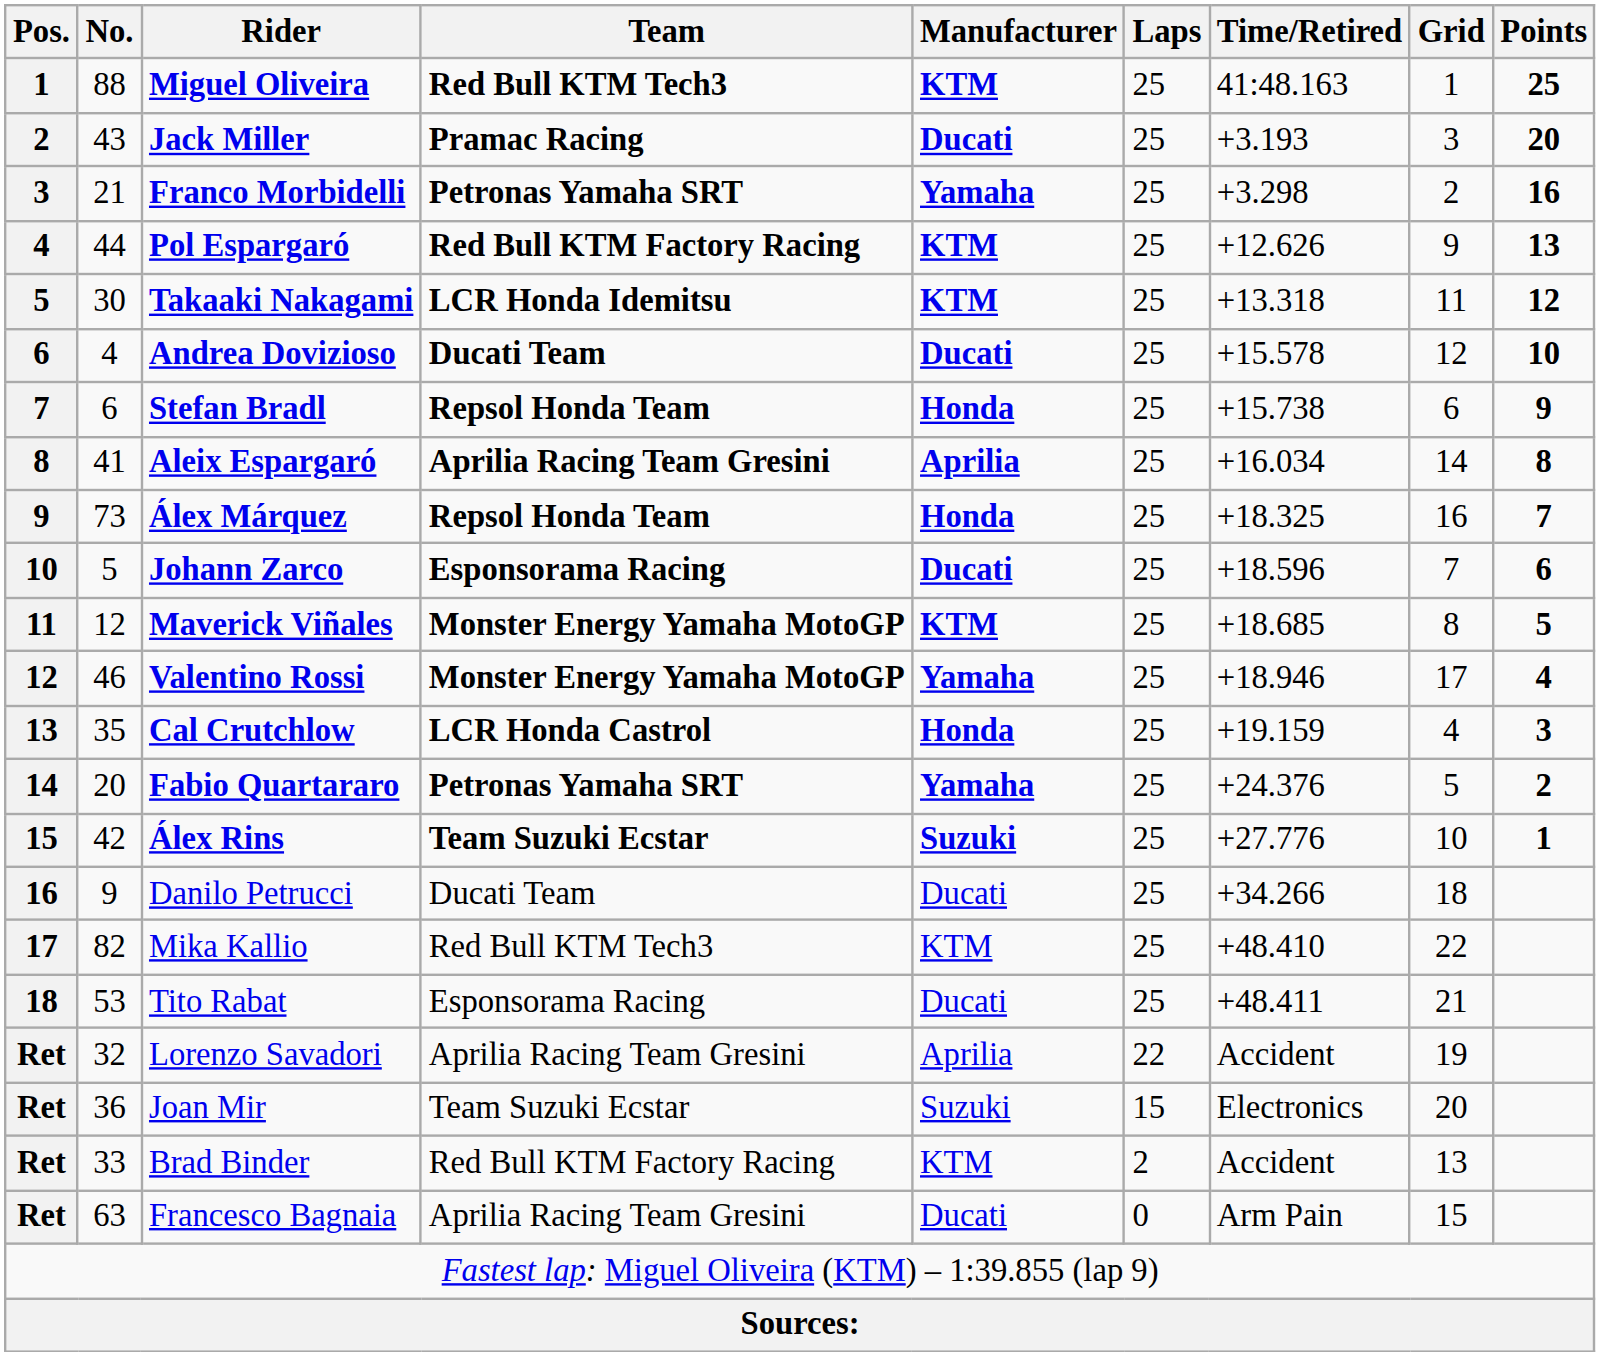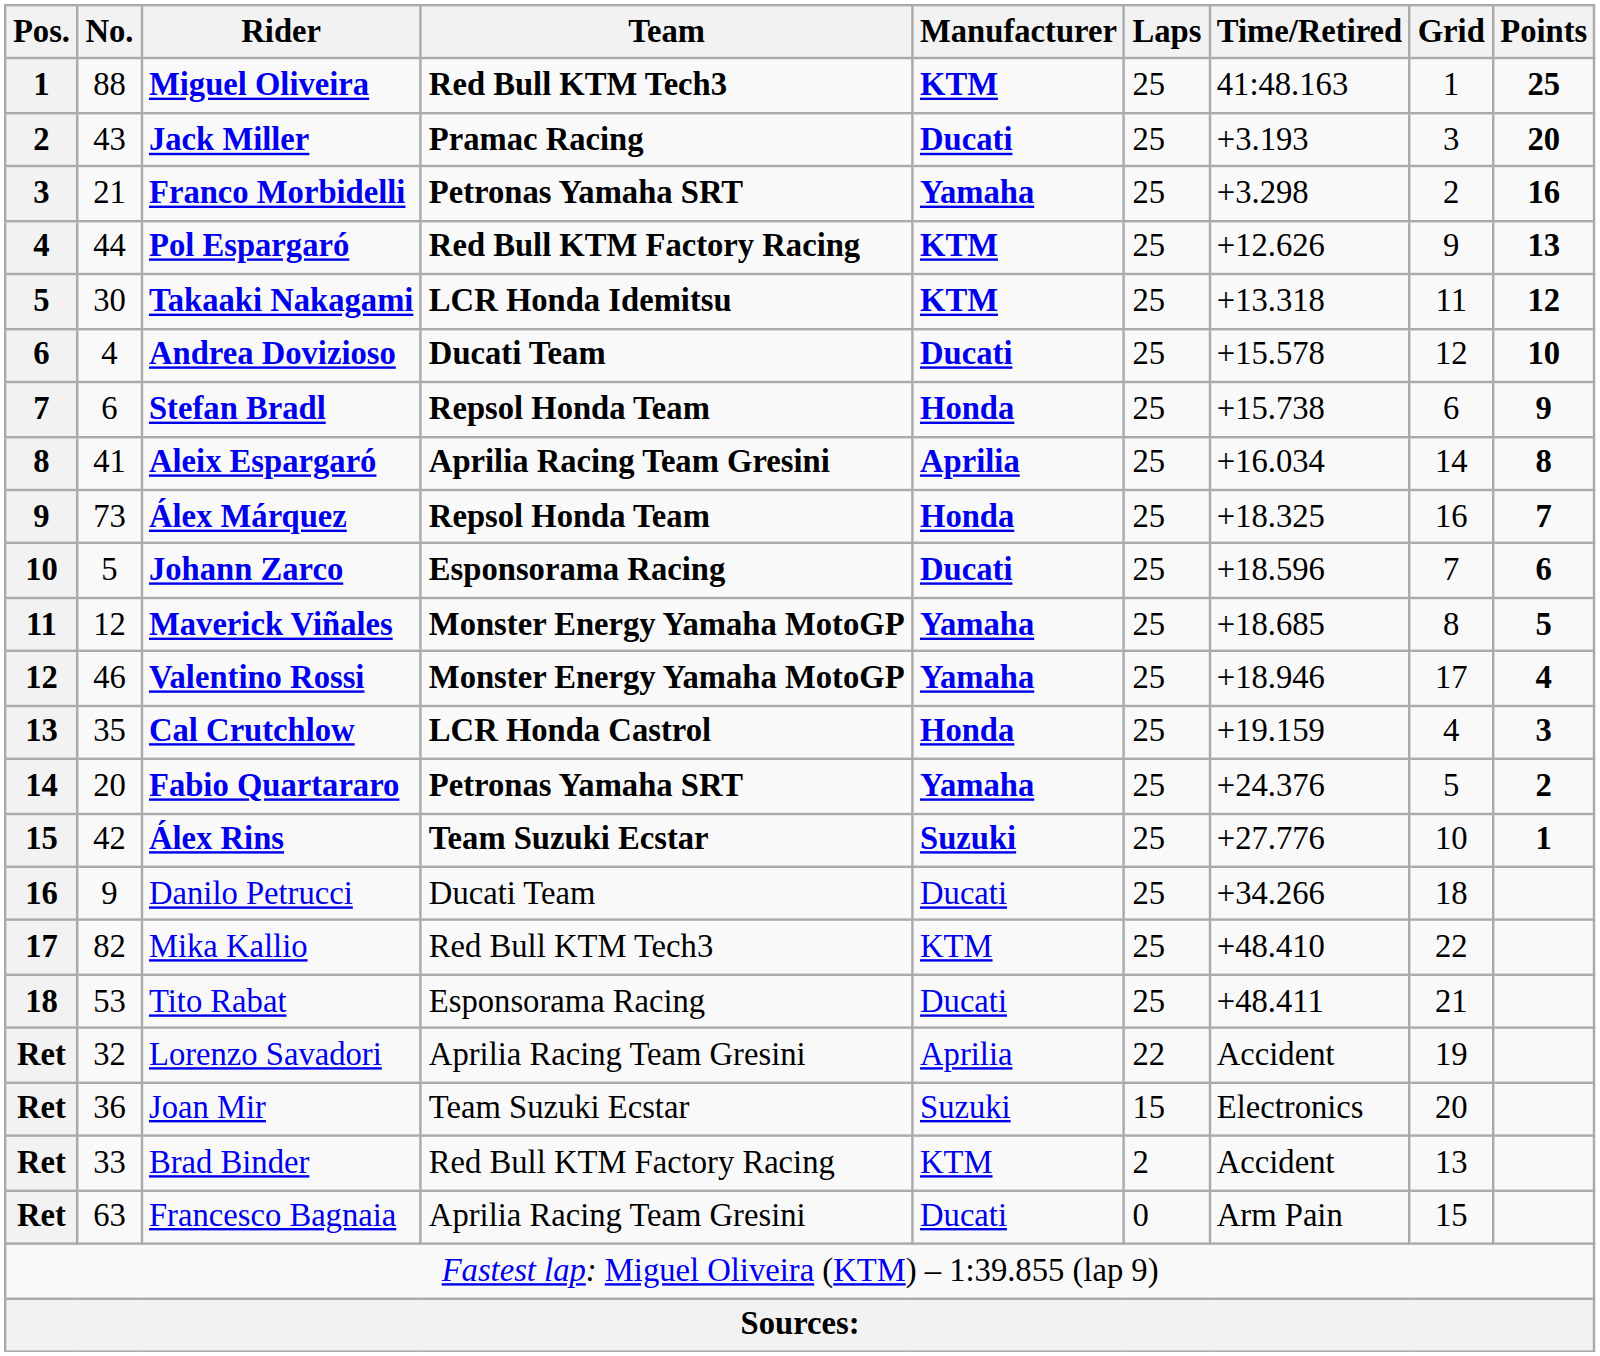Maverick Viñales | Manufacturer: KTM -> Yamaha
